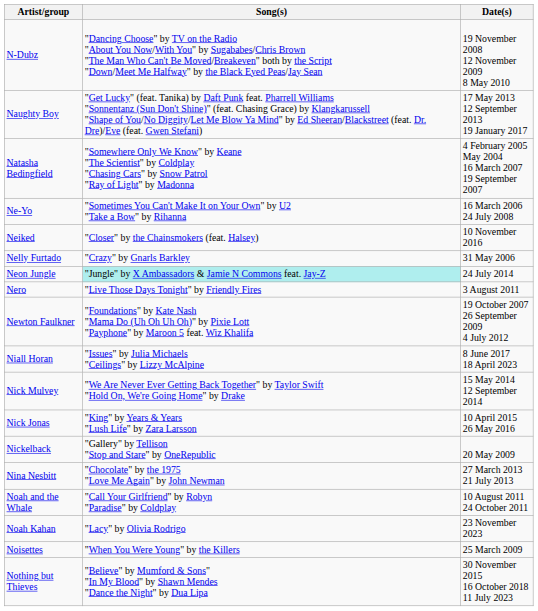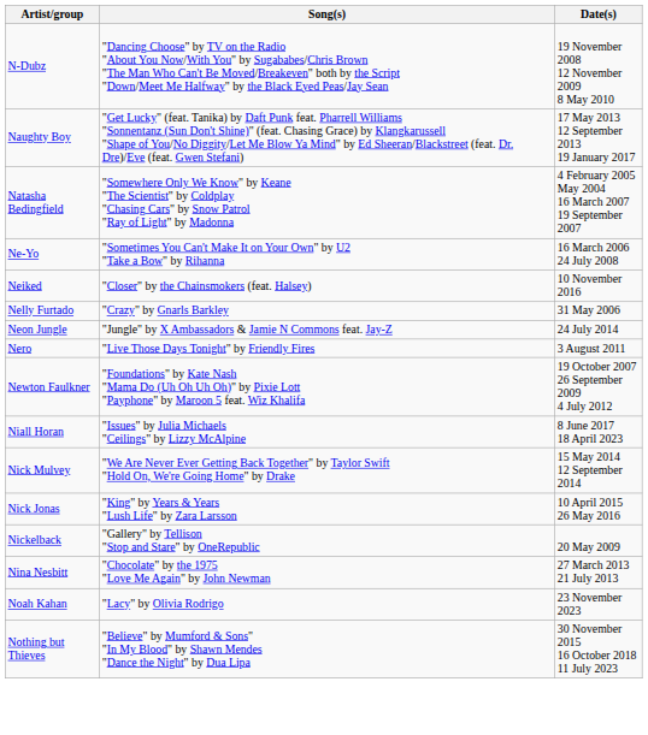Neon Jungle | Song(s): paleturquoise background -> no background
- row: Noah and the Whale | "Call Your Girlfriend" by Robyn "Paradise" by Coldplay | 10 August 2011 24 October 2011
- row: Noisettes | "When You Were Young" by the Killers | 25 March 2009
